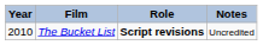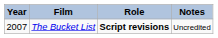The Bucket List | Year: 2010 -> 2007
